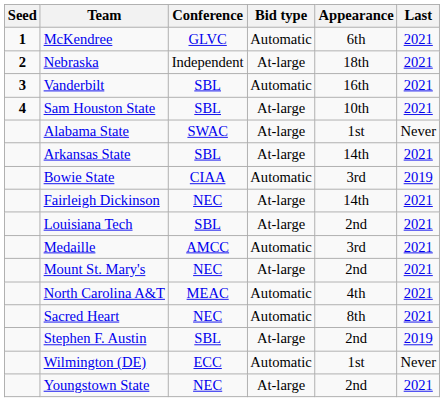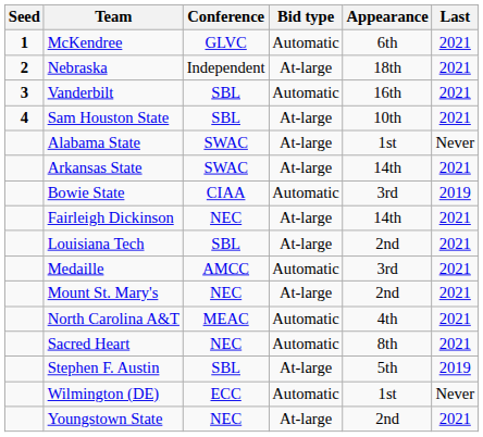Arkansas State | Conference: SBL -> SWAC
Stephen F. Austin | Appearance: 2nd -> 5th
